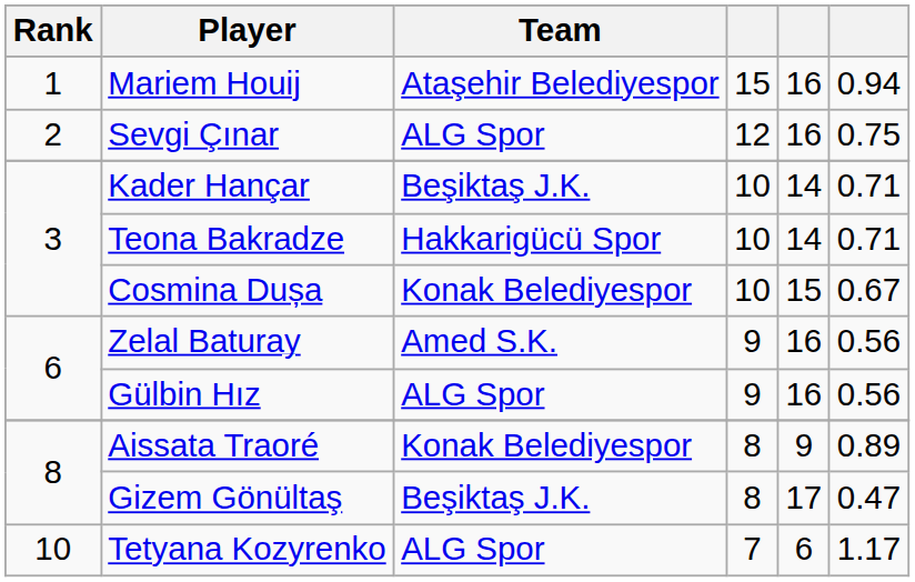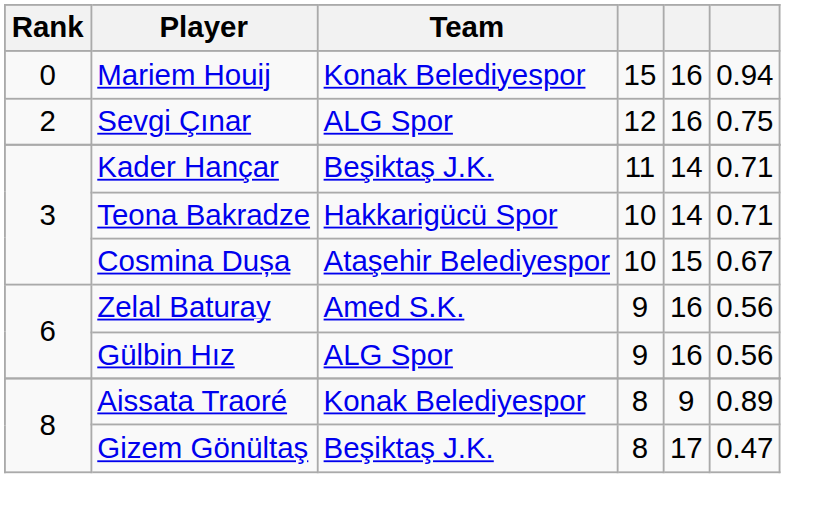Mariem Houij | Rank: 1 -> 0
Mariem Houij | Team: Ataşehir Belediyespor -> Konak Belediyespor
Kader Hançar | column 4: 10 -> 11
Cosmina Dușa | Team: Konak Belediyespor -> Ataşehir Belediyespor
- row: 10 | Tetyana Kozyrenko | ALG Spor | 7 | 6 | 1.17
